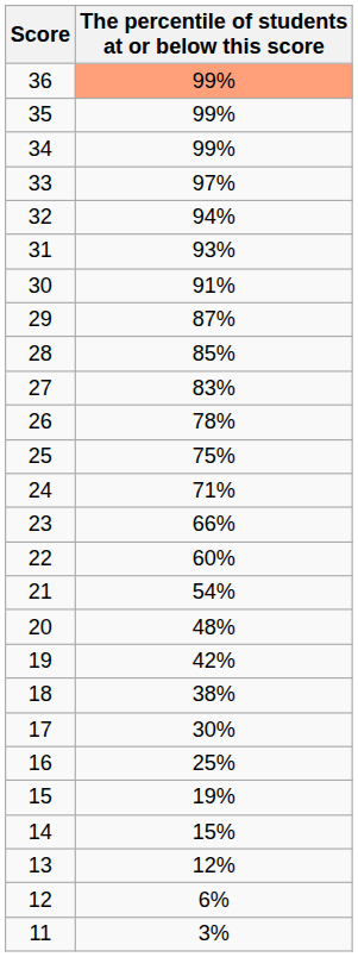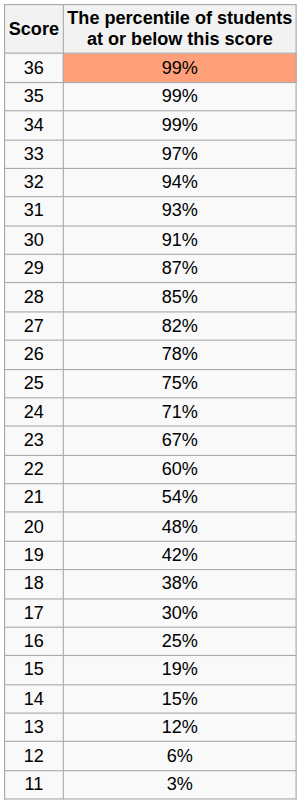27 | The percentile of students at or below this score: 83% -> 82%
23 | The percentile of students at or below this score: 66% -> 67%
